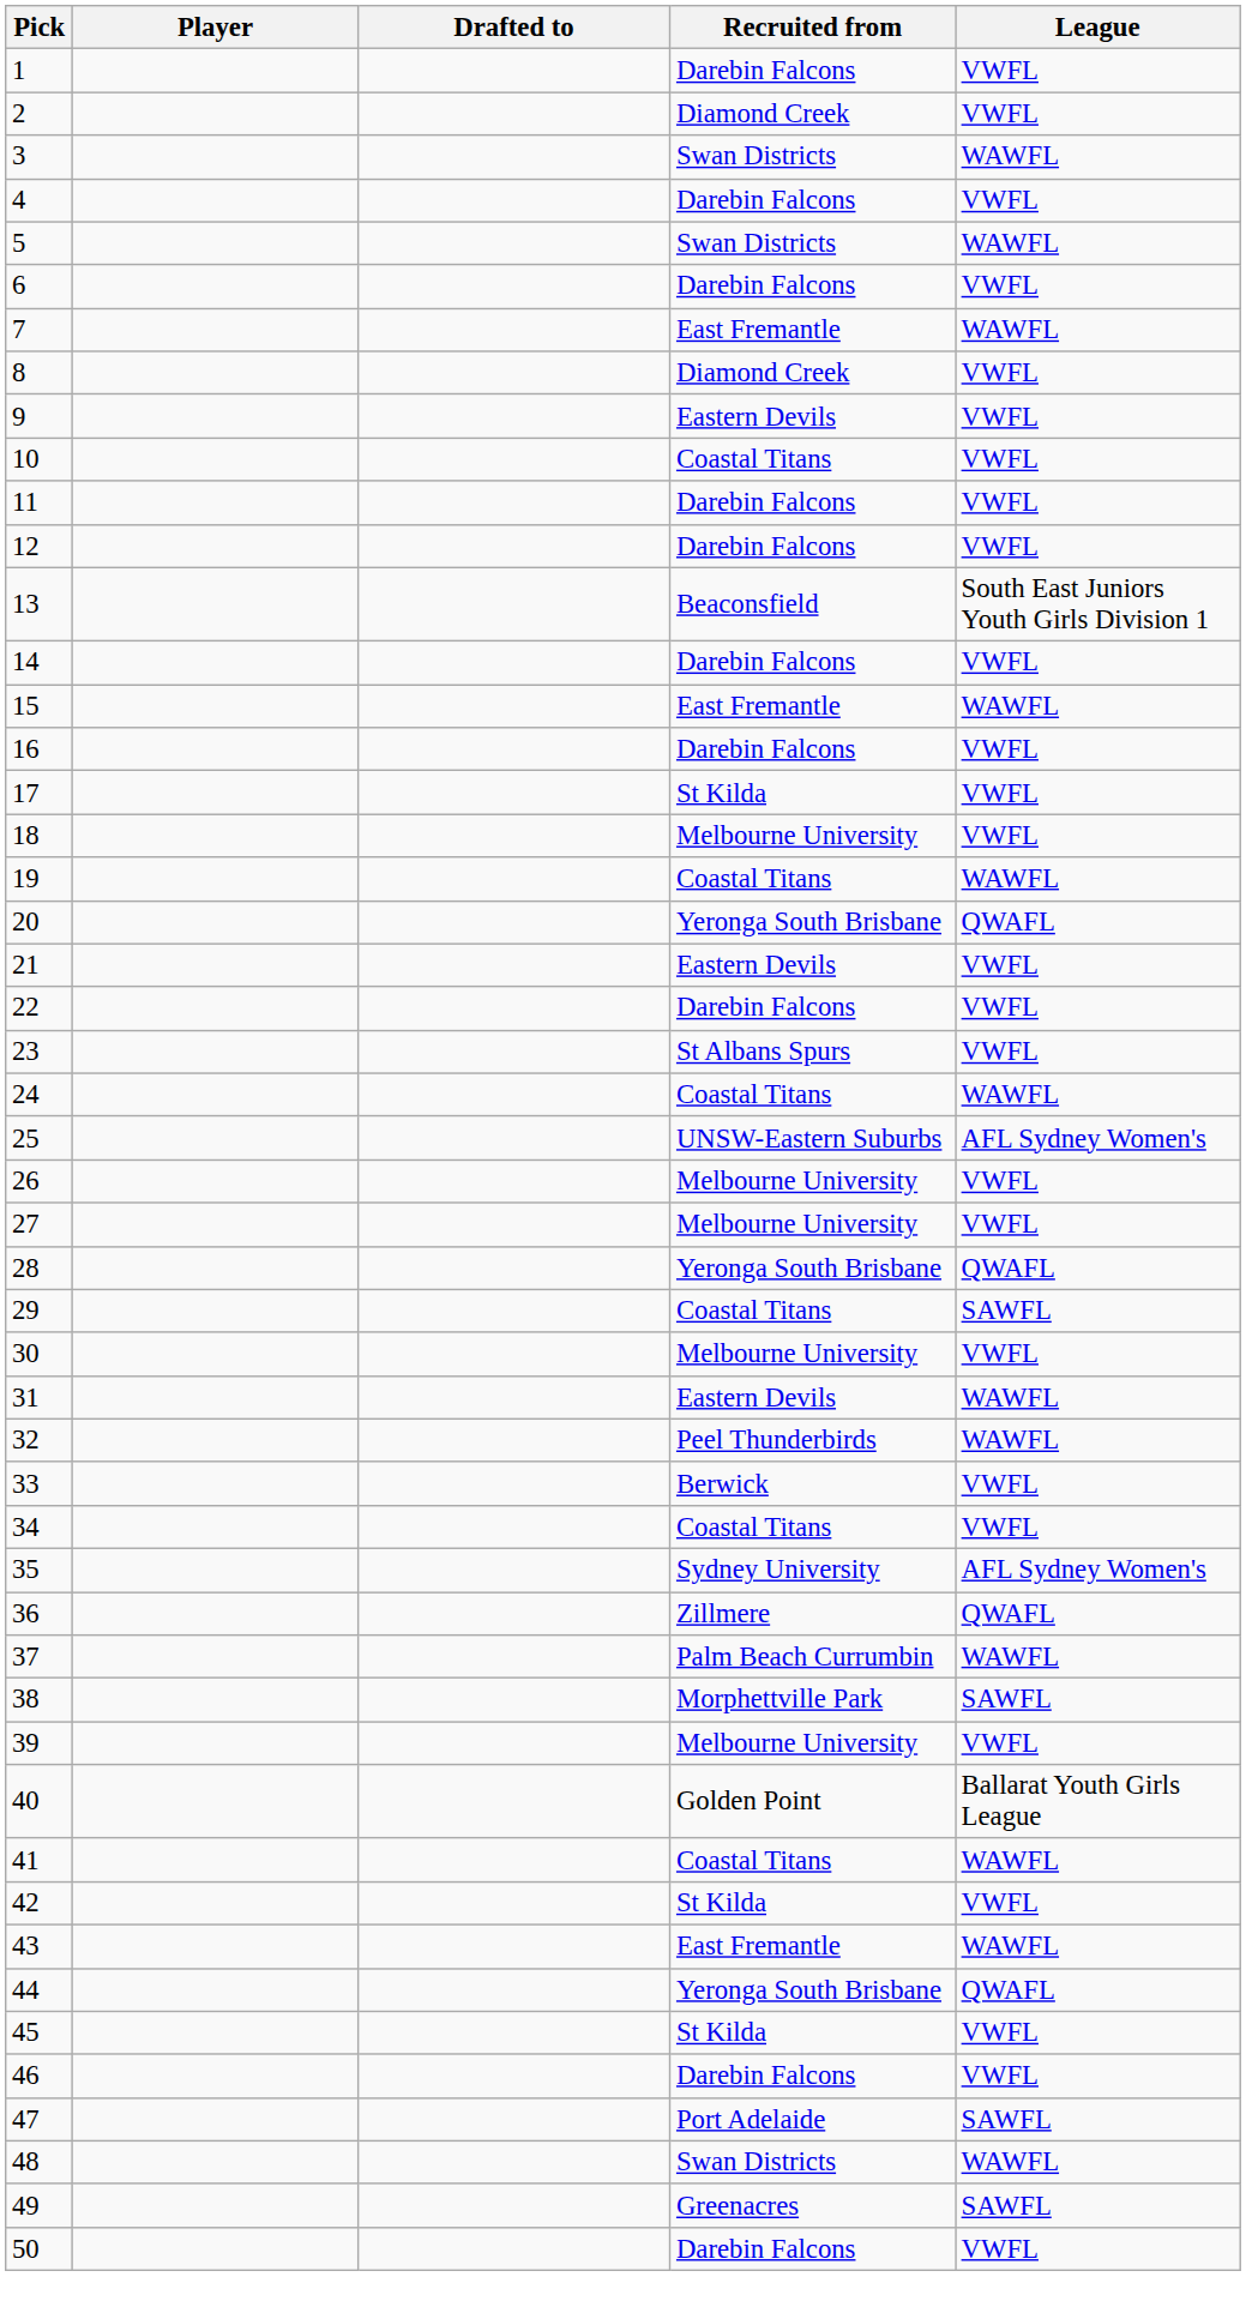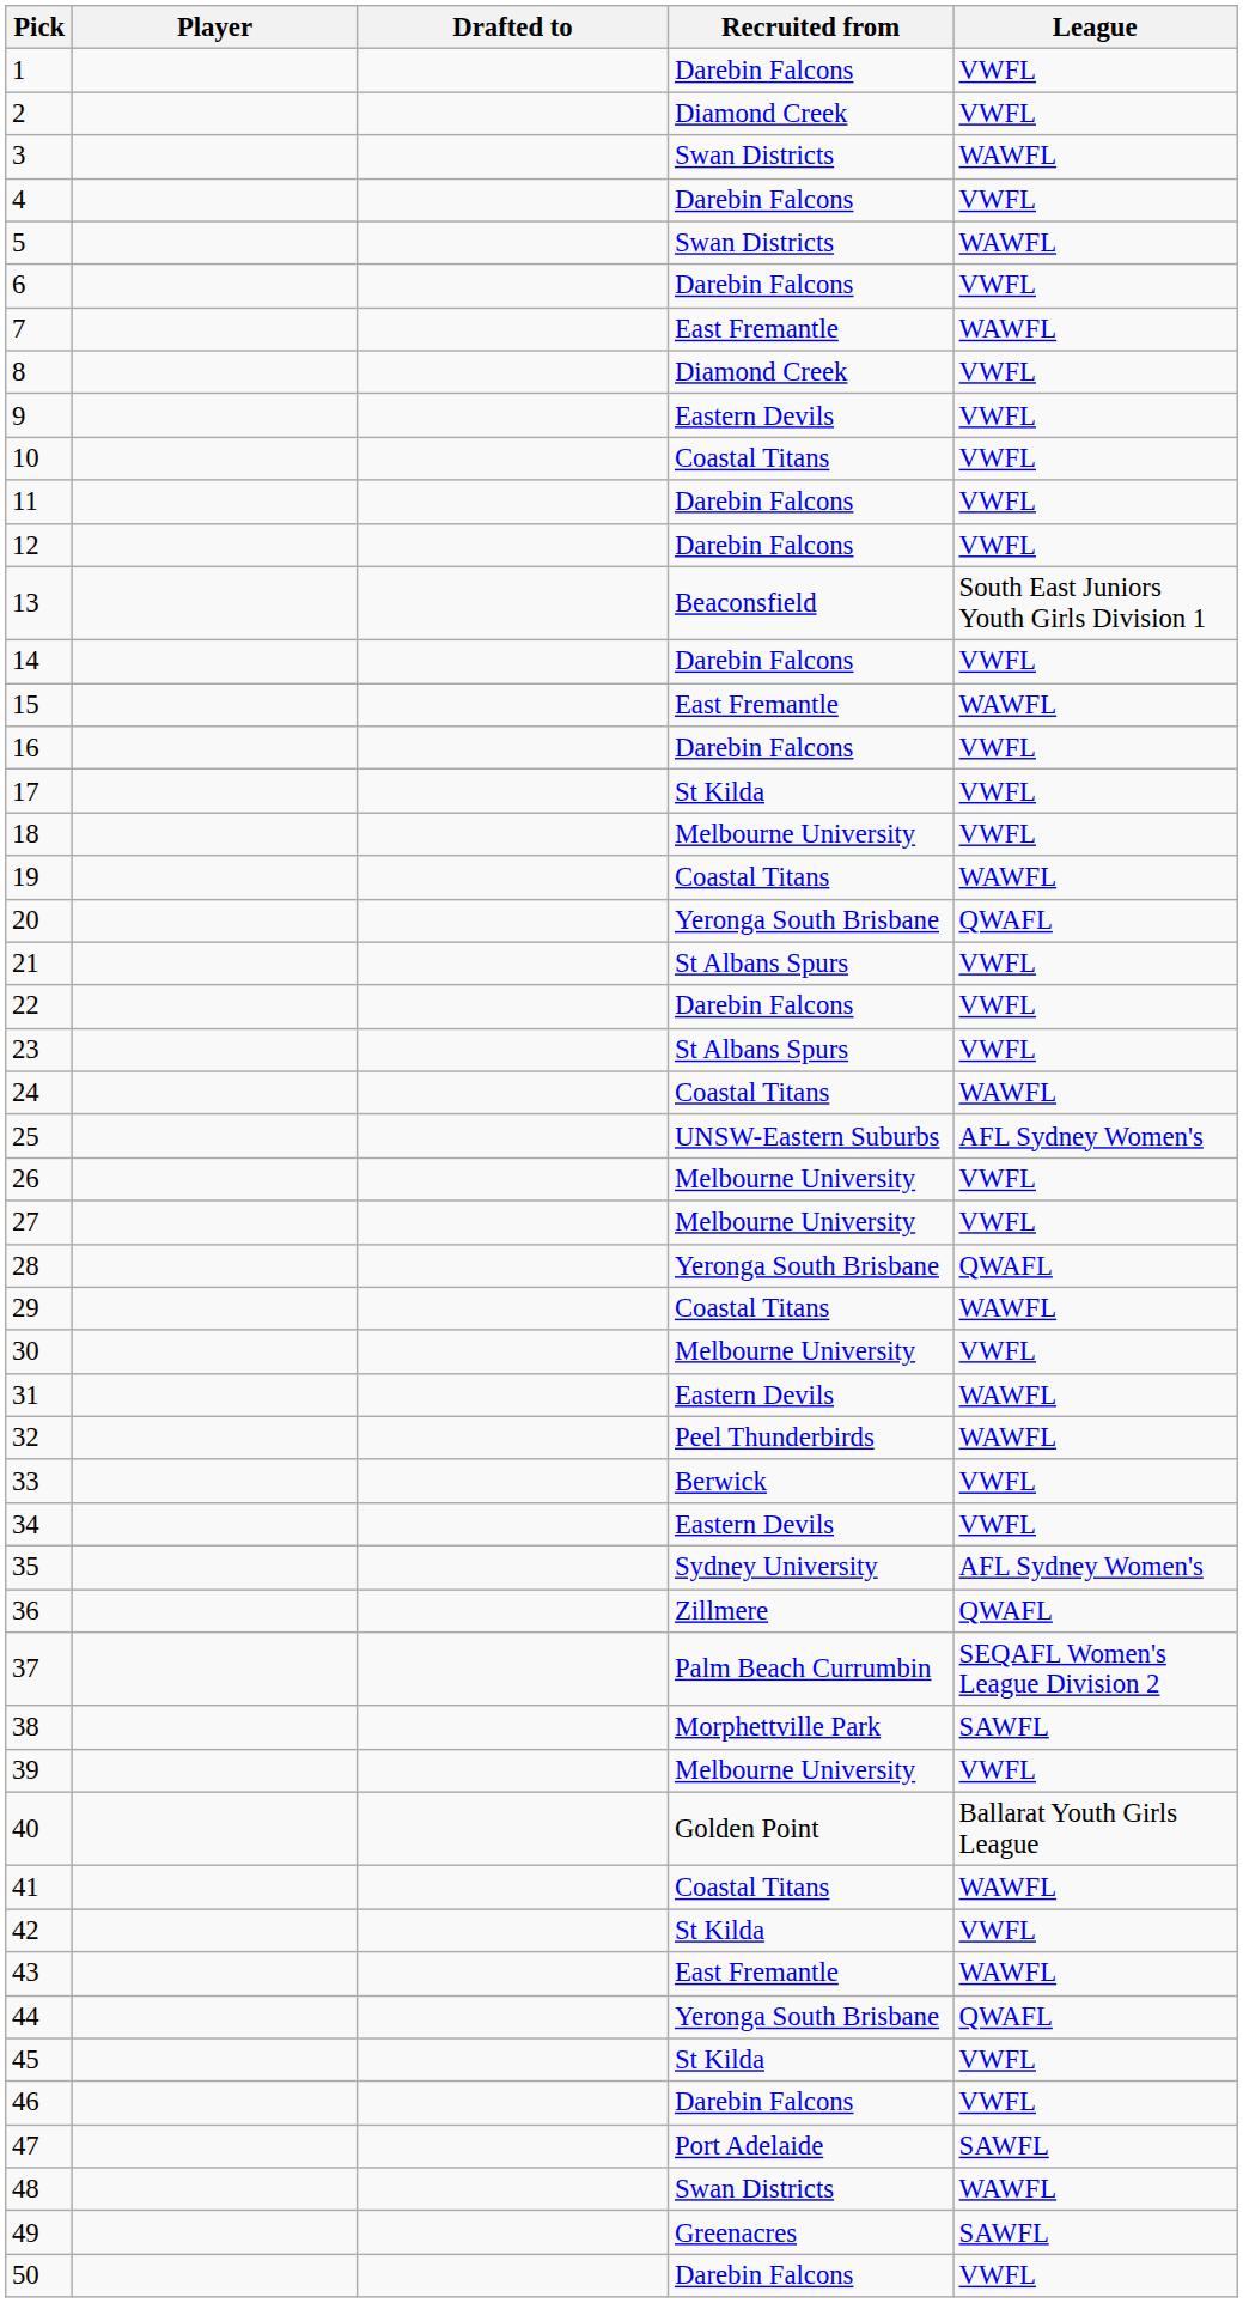21 | Recruited from: Eastern Devils -> St Albans Spurs
29 | League: SAWFL -> WAWFL
34 | Recruited from: Coastal Titans -> Eastern Devils
37 | League: WAWFL -> SEQAFL Women's League Division 2
